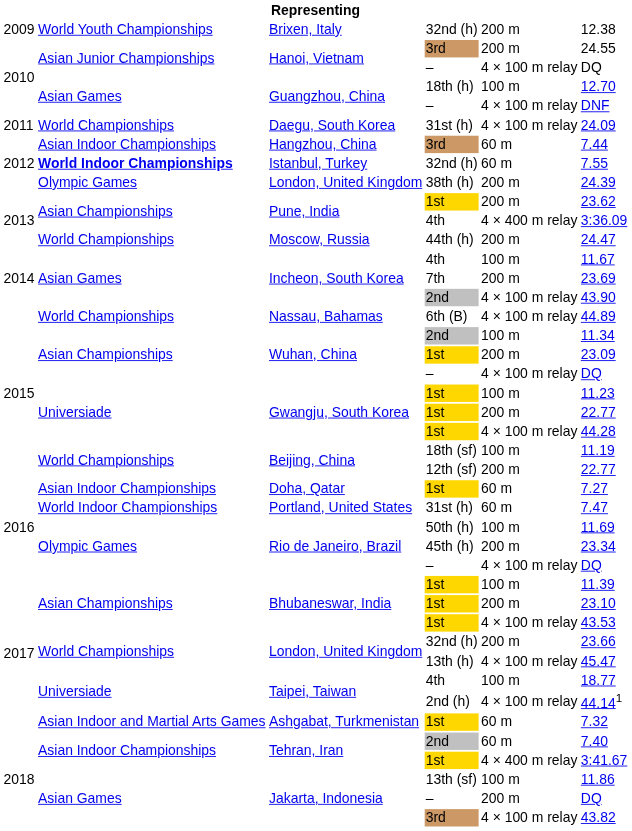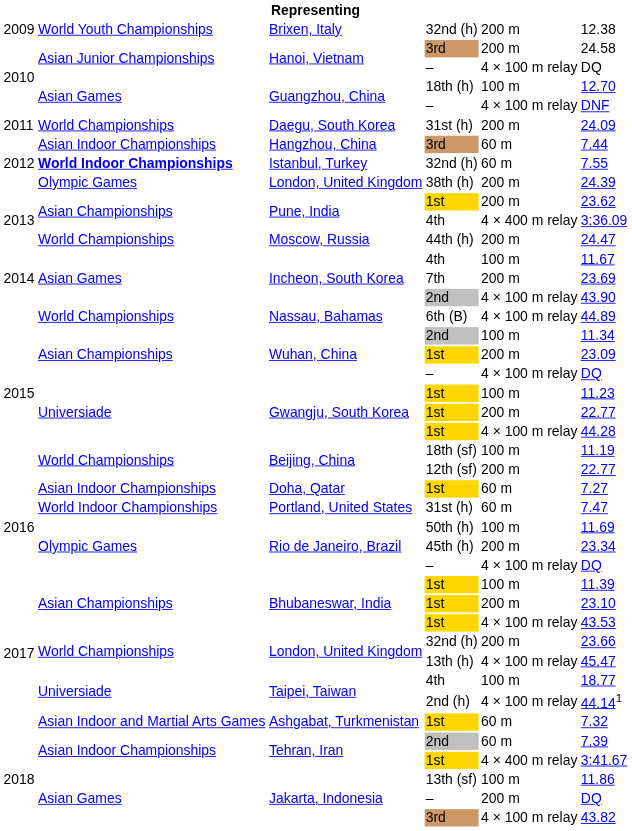Hanoi, Vietnam / 3rd | column 6: 24.55 -> 24.58
Daegu, South Korea | column 5: 4 × 100 m relay -> 200 m
Tehran, Iran / 2nd | column 6: 7.40 -> 7.39
